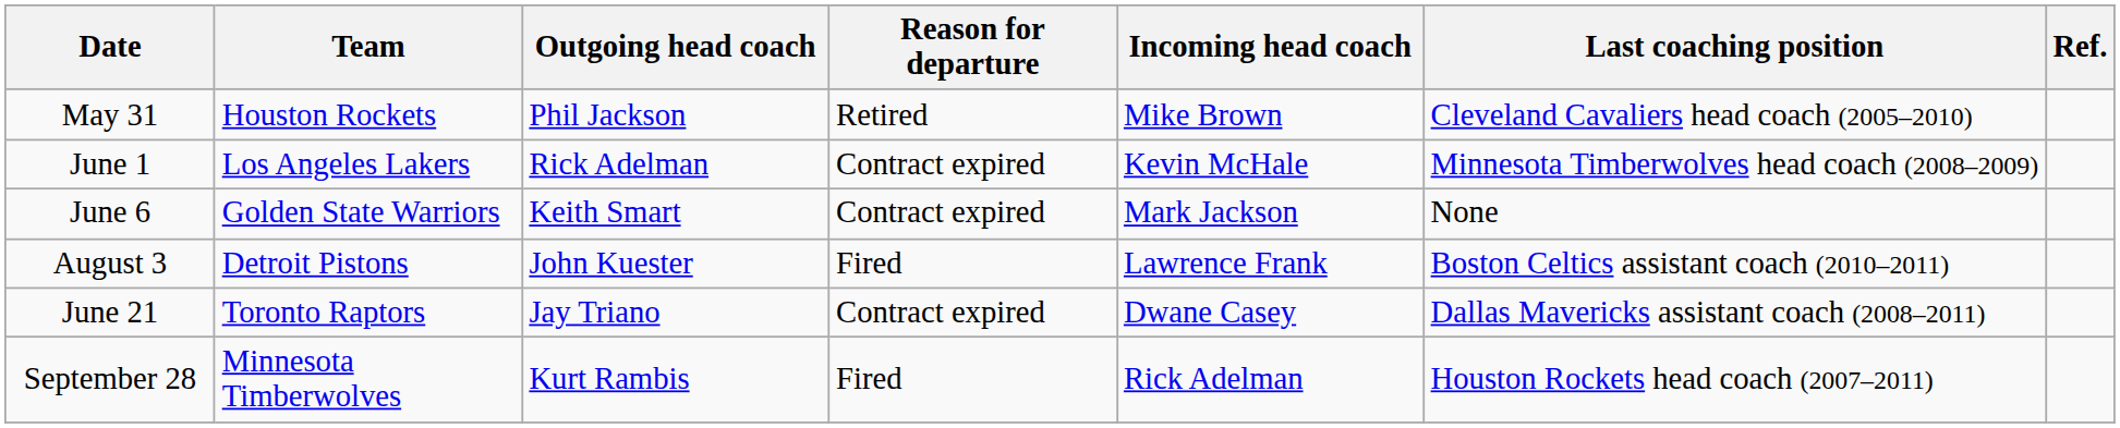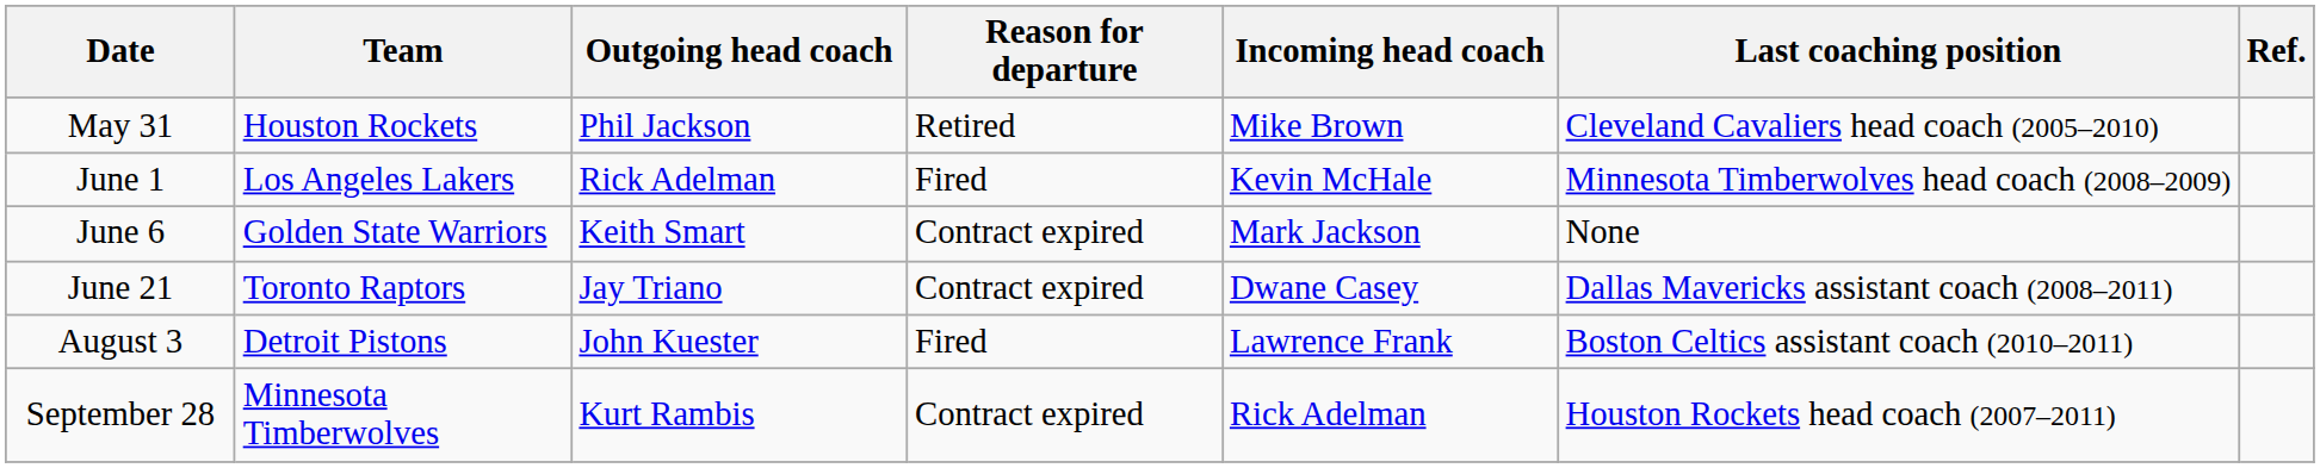June 1 | Reason for departure: Contract expired -> Fired
rows swapped: June 21 <-> August 3
September 28 | Reason for departure: Fired -> Contract expired
